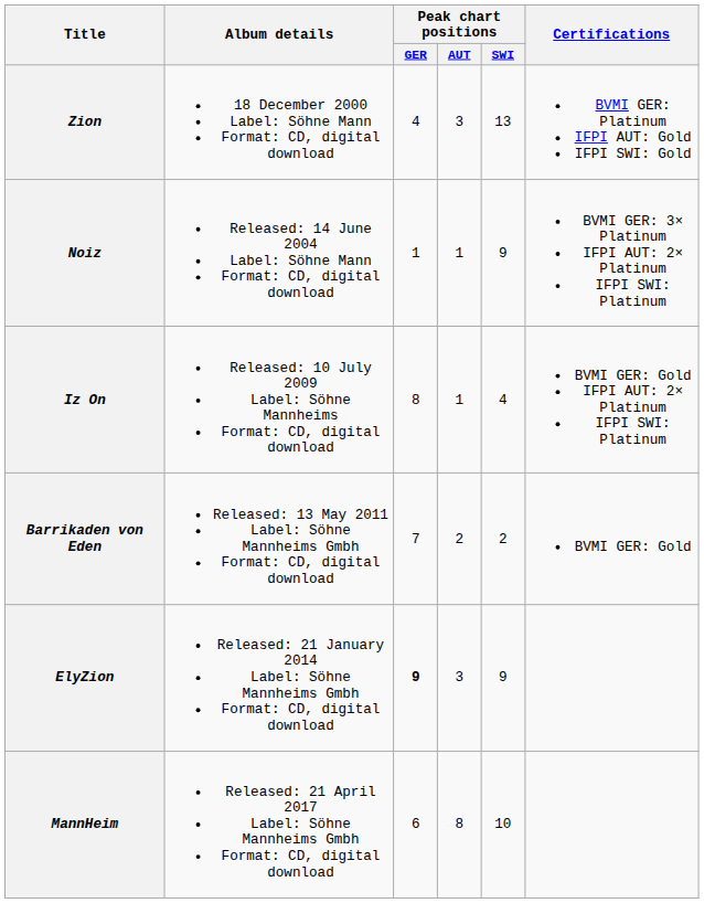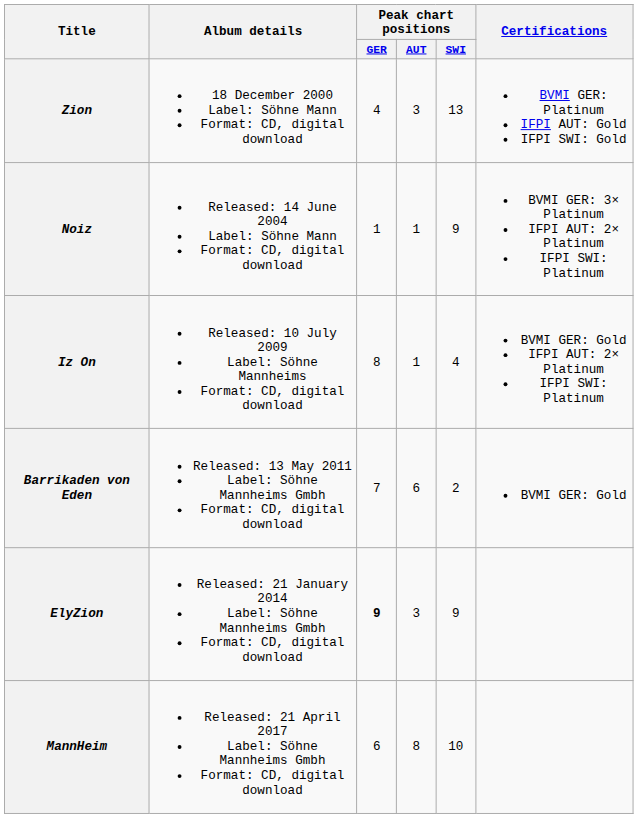Barrikaden von Eden | Peak chart positions / AUT: 2 -> 6
